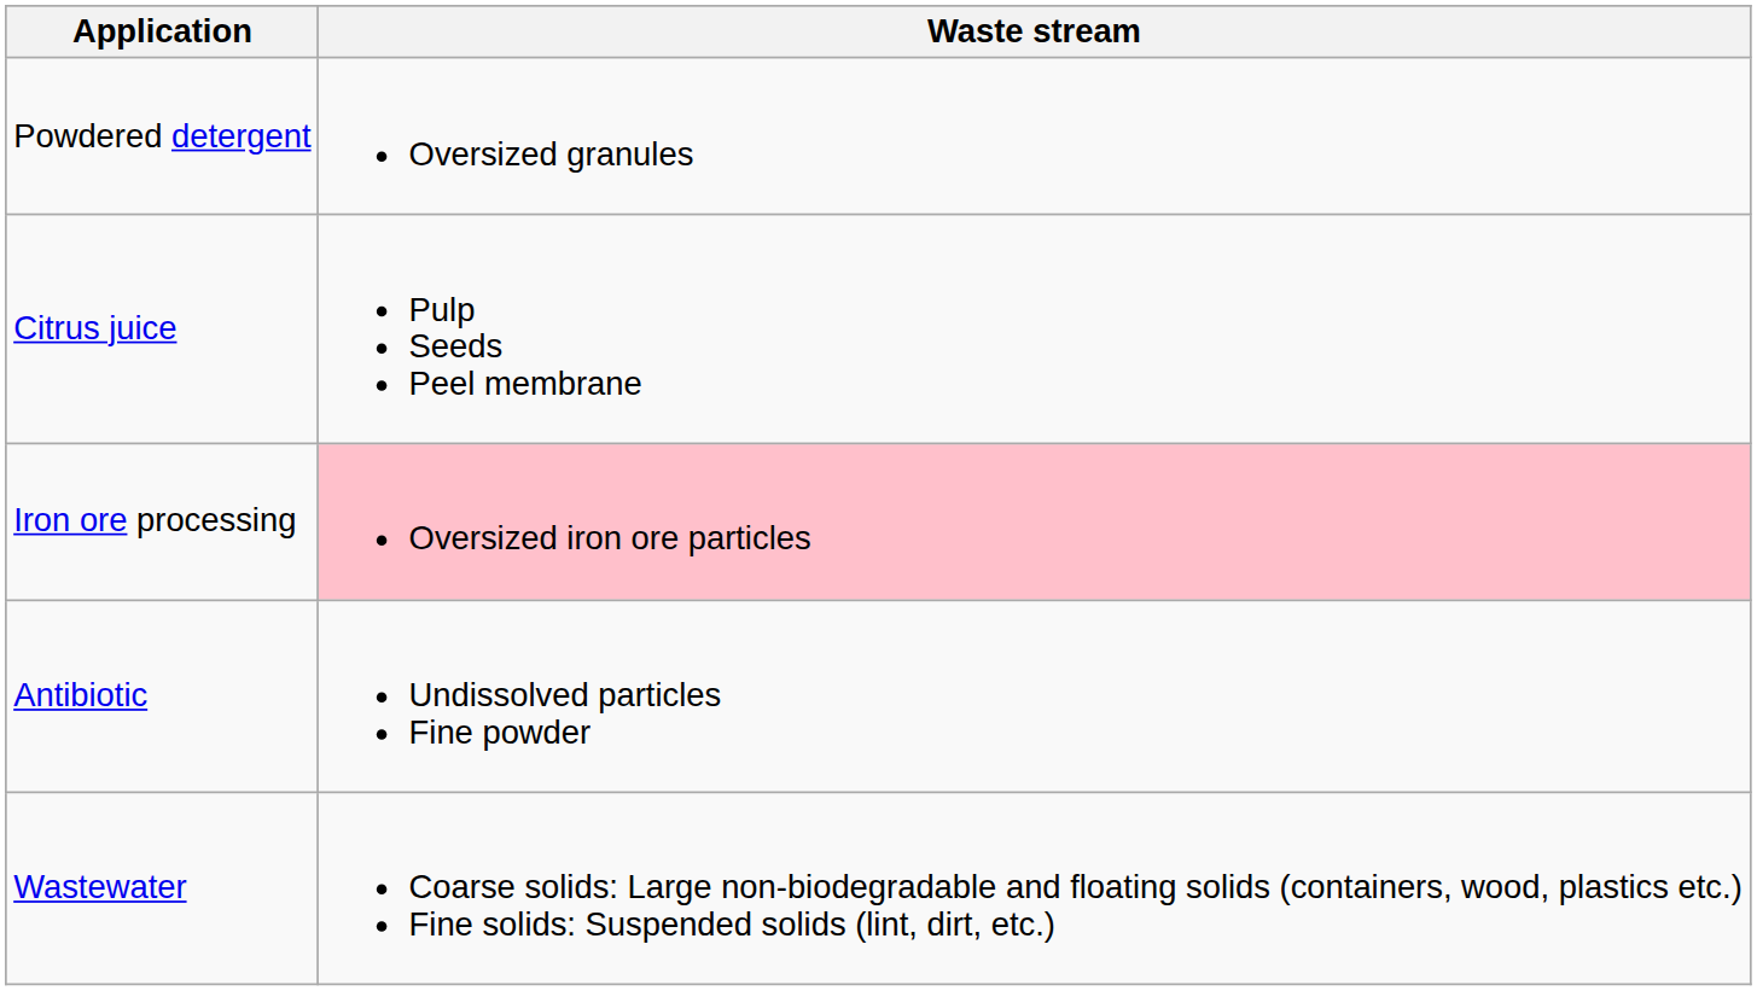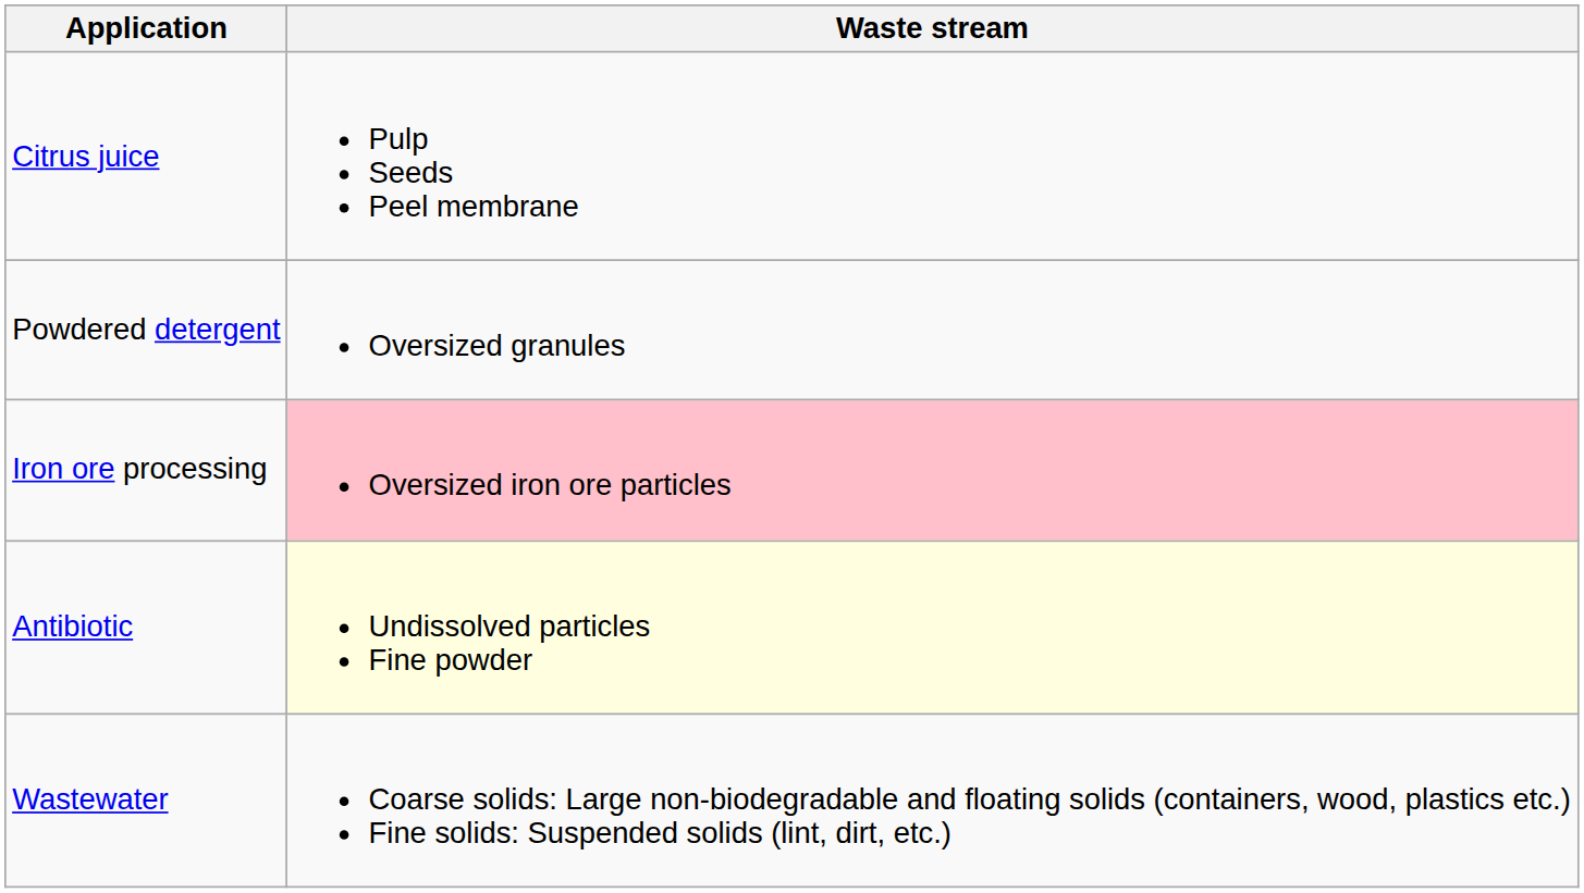rows swapped: Powdered detergent <-> Citrus juice
Antibiotic | Waste stream: no background -> lightyellow background
